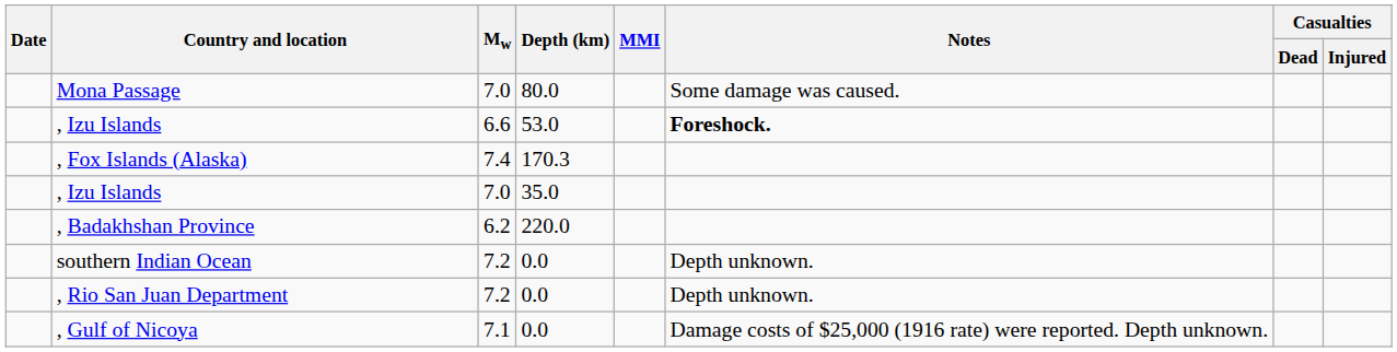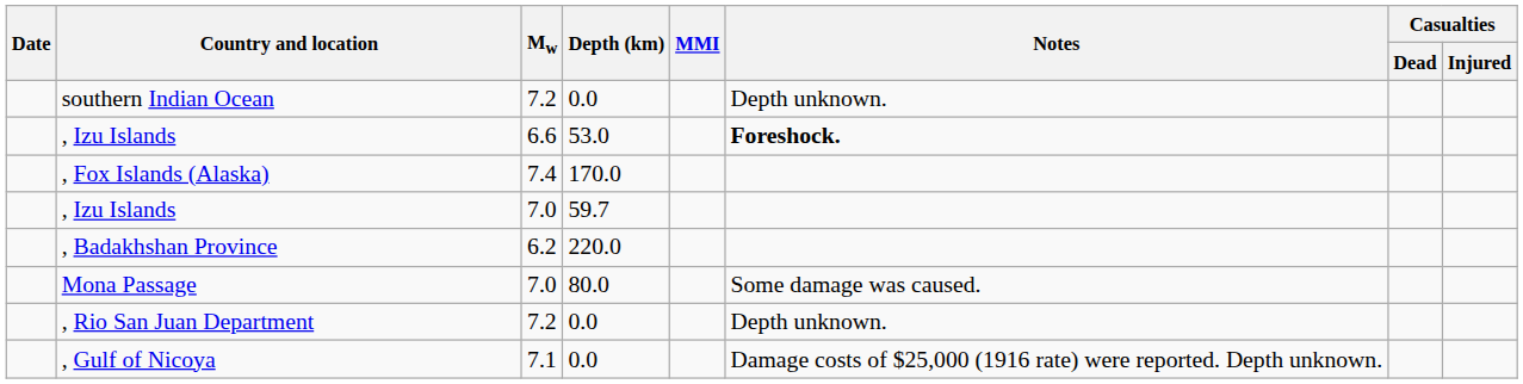rows swapped: southern Indian Ocean <-> Mona Passage
, Fox Islands (Alaska) | Depth (km): 170.3 -> 170.0
, Izu Islands / 7.0 | Depth (km): 35.0 -> 59.7
